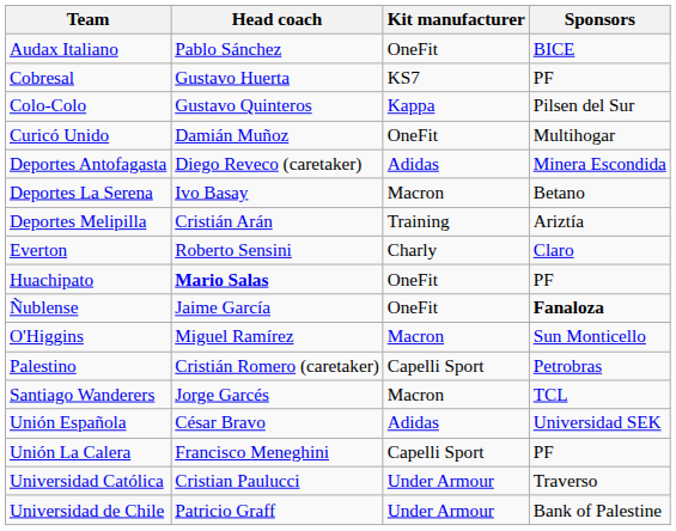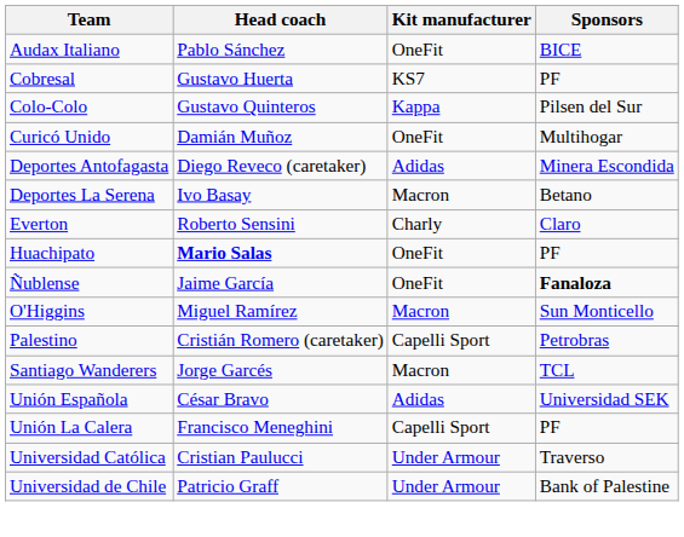- row: Deportes Melipilla | Cristián Arán | Training | Ariztía
